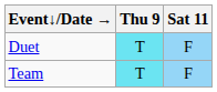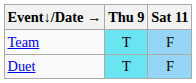rows swapped: Duet <-> Team
